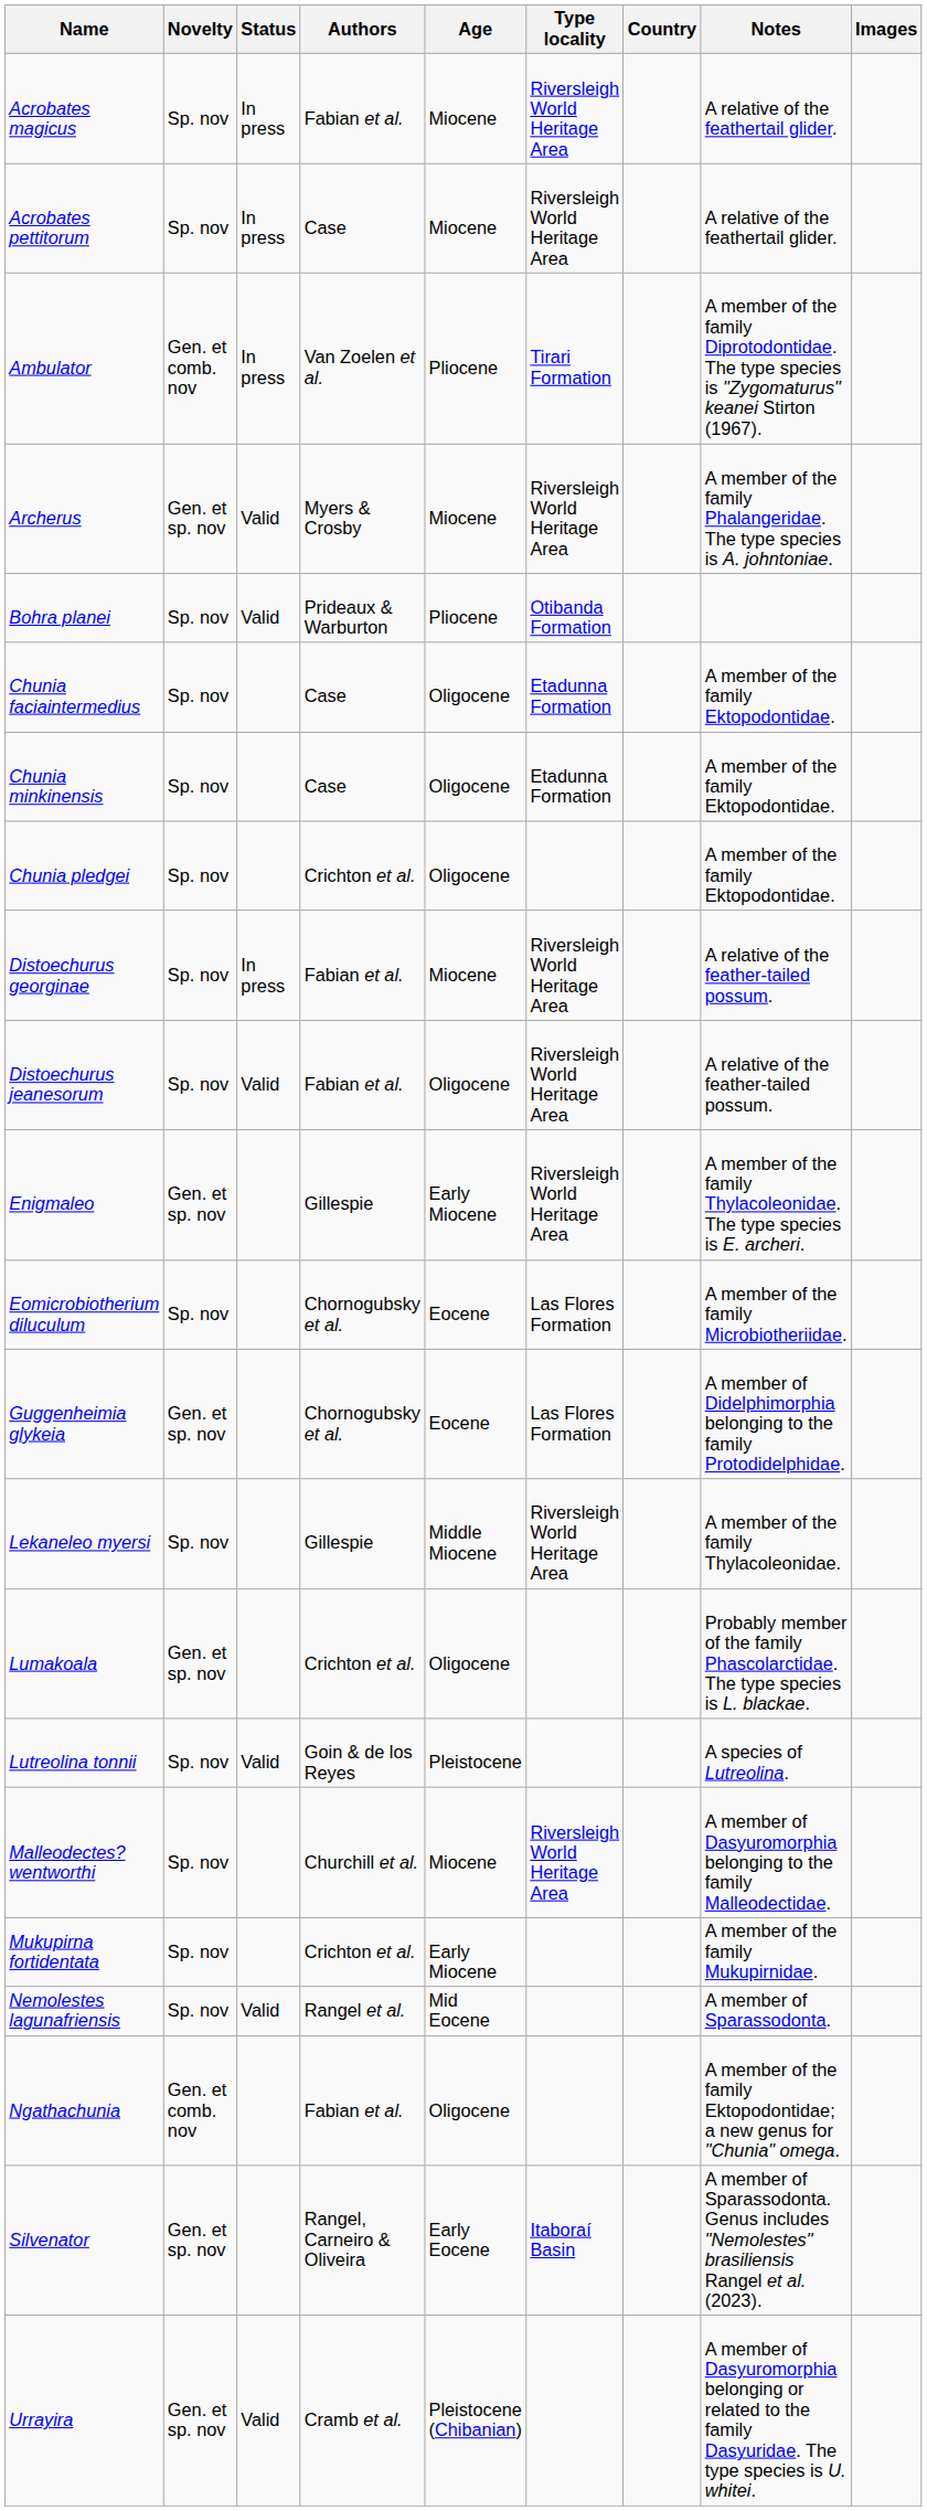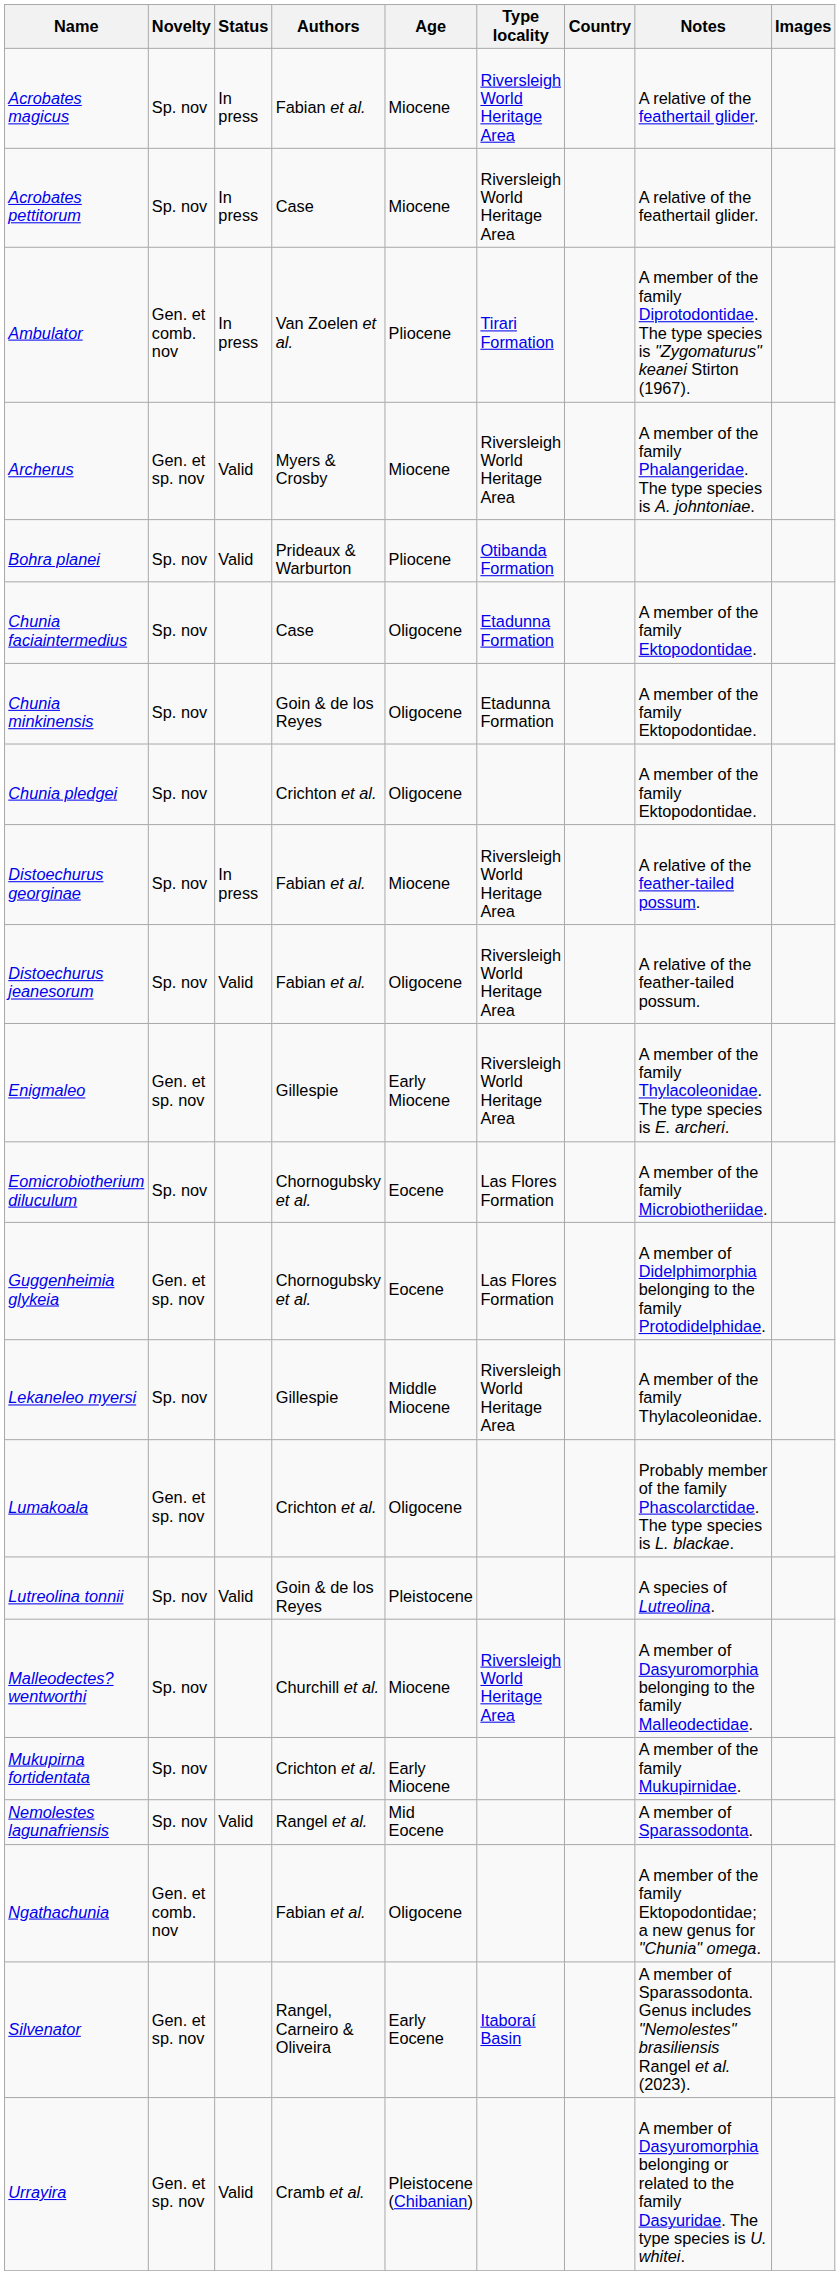Chunia minkinensis | Authors: Case -> Goin & de los Reyes
